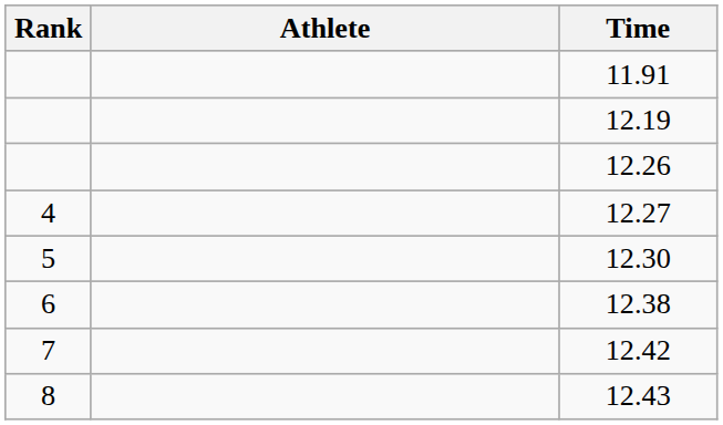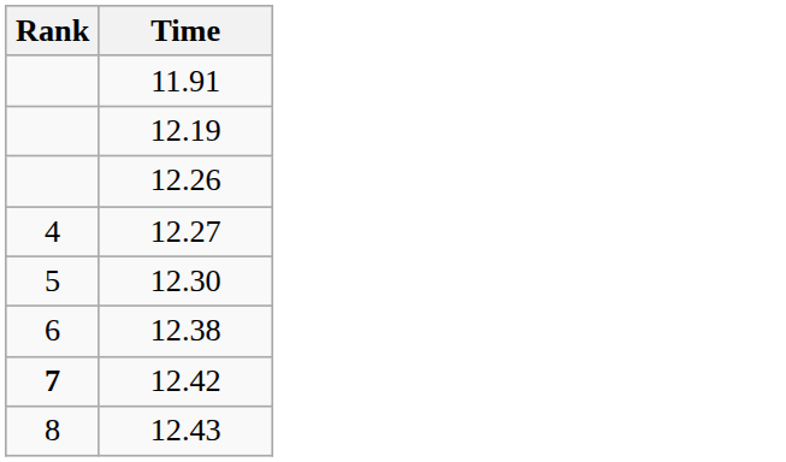- column: Athlete
12.42 | Rank: normal -> bold
